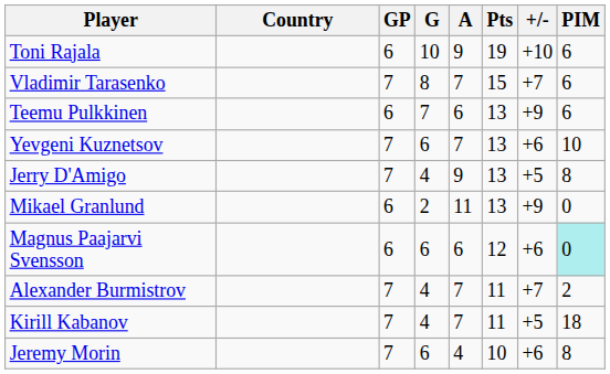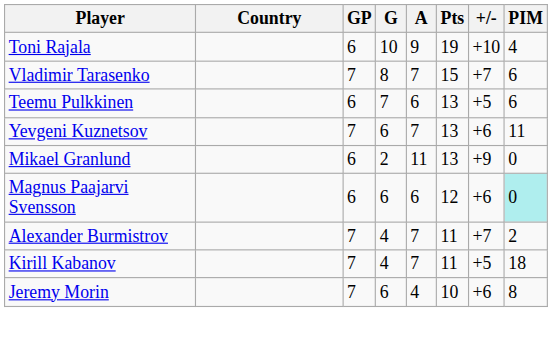Toni Rajala | PIM: 6 -> 4
Teemu Pulkkinen | +/-: +9 -> +5
Yevgeni Kuznetsov | PIM: 10 -> 11
- row: Jerry D'Amigo | 7 | 4 | 9 | 13 | +5 | 8
